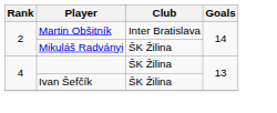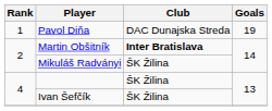+ row: 1 | Pavol Diňa | DAC Dunajska Streda | 19
Martin Obšitník | Club: normal -> bold
